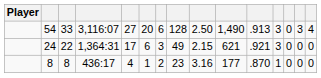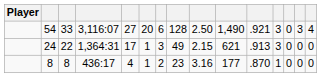54 | column 11: .913 -> .921
24 | column 6: 6 -> 1
24 | column 11: .921 -> .913
